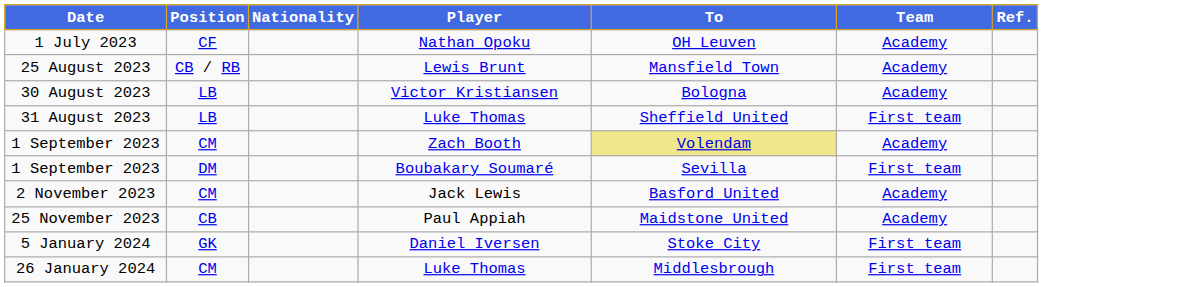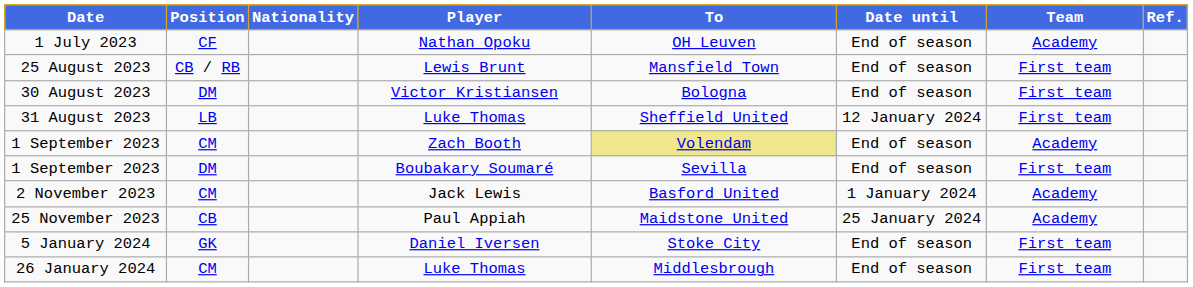+ column: Date until | End of season | End of season | End of season | 12 January 2024 | End of season | End of season | 1 January 2024 | 25 January 2024 | End of season | End of season
25 August 2023 | Team: Academy -> First team
30 August 2023 | Position: LB -> DM
30 August 2023 | Team: Academy -> First team
